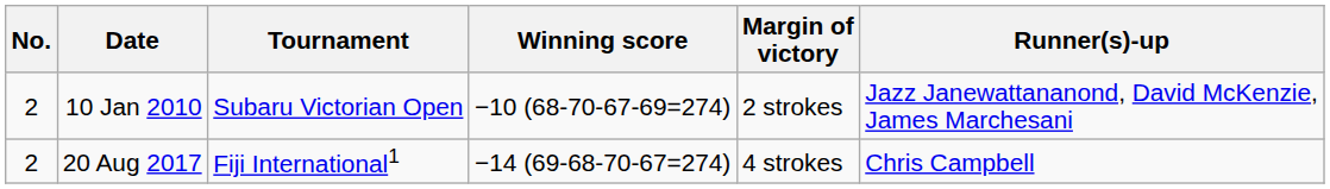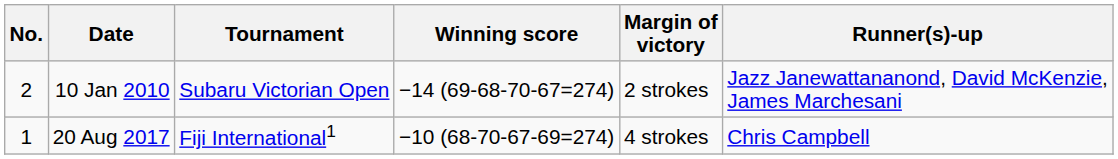10 Jan 2010 | Winning score: −10 (68-70-67-69=274) -> −14 (69-68-70-67=274)
20 Aug 2017 | No.: 2 -> 1
20 Aug 2017 | Winning score: −14 (69-68-70-67=274) -> −10 (68-70-67-69=274)
